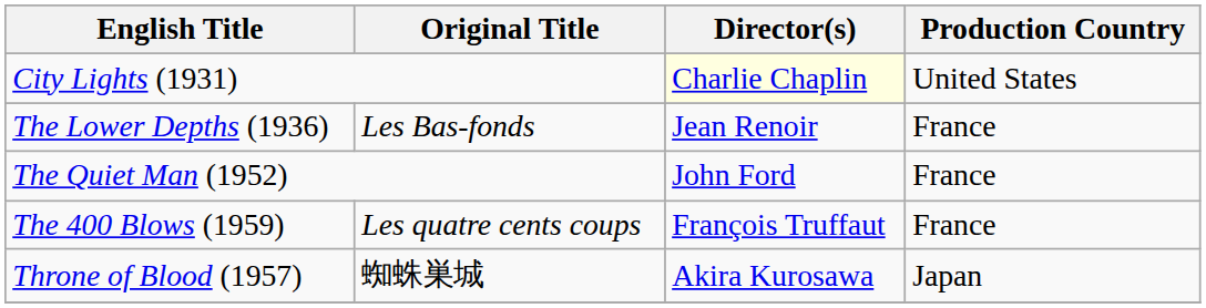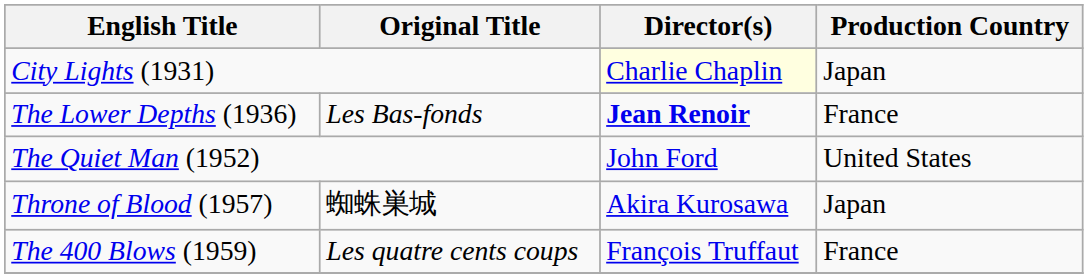City Lights (1931) | Production Country: United States -> Japan
The Lower Depths (1936) | Director(s): normal -> bold
The Quiet Man (1952) | Production Country: France -> United States
rows swapped: The 400 Blows (1959) <-> Throne of Blood (1957)
